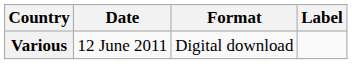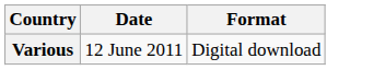- column: Label
